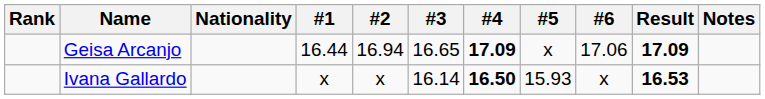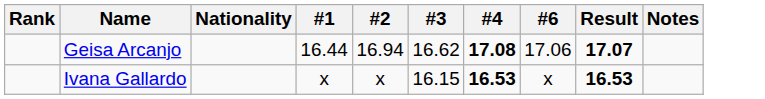- column: #5 | x | 15.93
Geisa Arcanjo | #3: 16.65 -> 16.62
Geisa Arcanjo | #4: 17.09 -> 17.08
Geisa Arcanjo | Result: 17.09 -> 17.07
Ivana Gallardo | #3: 16.14 -> 16.15
Ivana Gallardo | #4: 16.50 -> 16.53
